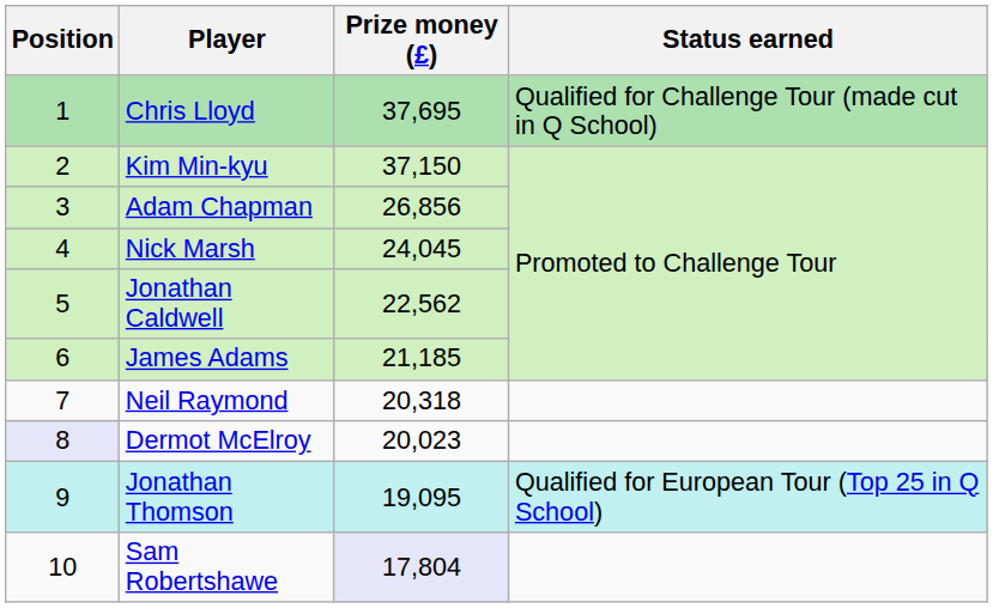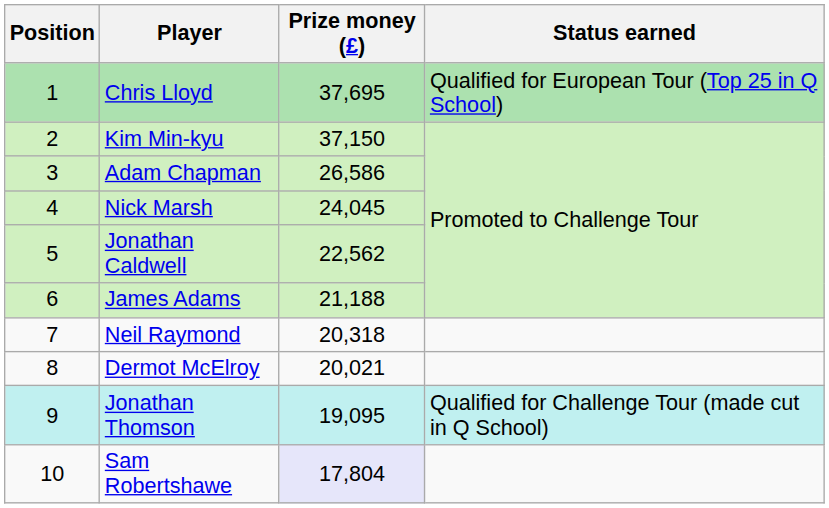Chris Lloyd | Status earned: Qualified for Challenge Tour (made cut in Q School) -> Qualified for European Tour (Top 25 in Q School)
Adam Chapman | Prize money (£): 26,856 -> 26,586
James Adams | Prize money (£): 21,185 -> 21,188
Dermot McElroy | Position: lavender background -> no background
Dermot McElroy | Prize money (£): 20,023 -> 20,021
Jonathan Thomson | Status earned: Qualified for European Tour (Top 25 in Q School) -> Qualified for Challenge Tour (made cut in Q School)
